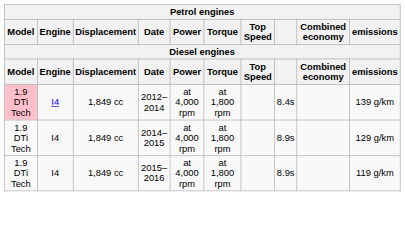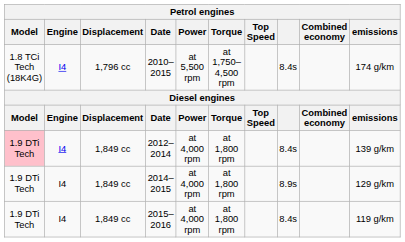+ row: 1.8 TCi Tech (18K4G) | I4 | 1,796 cc | 2010–2015 | at 5,500 rpm | at 1,750–4,500 rpm | 8.4s | 174 g/km
2015–2016 | column 8: 8.9s -> 8.4s
